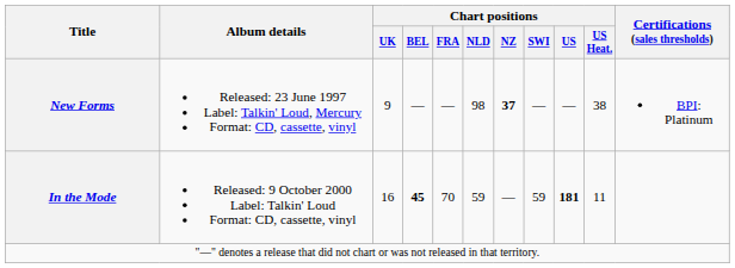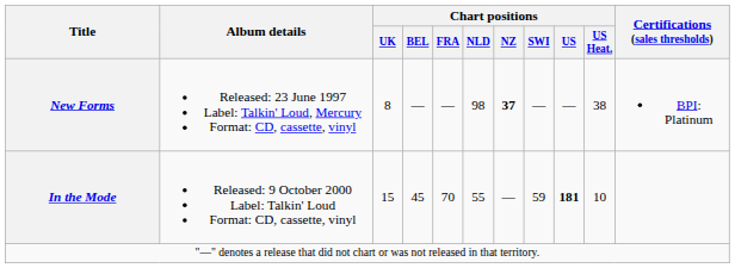New Forms | Chart positions / UK: 9 -> 8
In the Mode | Chart positions / UK: 16 -> 15
In the Mode | Chart positions / BEL: bold -> normal
In the Mode | Chart positions / NLD: 59 -> 55
In the Mode | Chart positions / US Heat.: 11 -> 10
